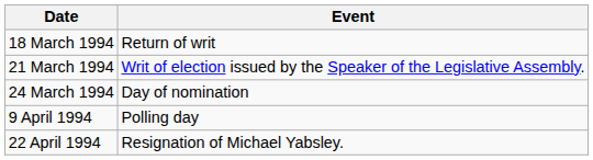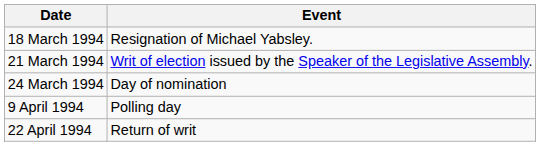18 March 1994 | Event: Return of writ -> Resignation of Michael Yabsley.
22 April 1994 | Event: Resignation of Michael Yabsley. -> Return of writ
